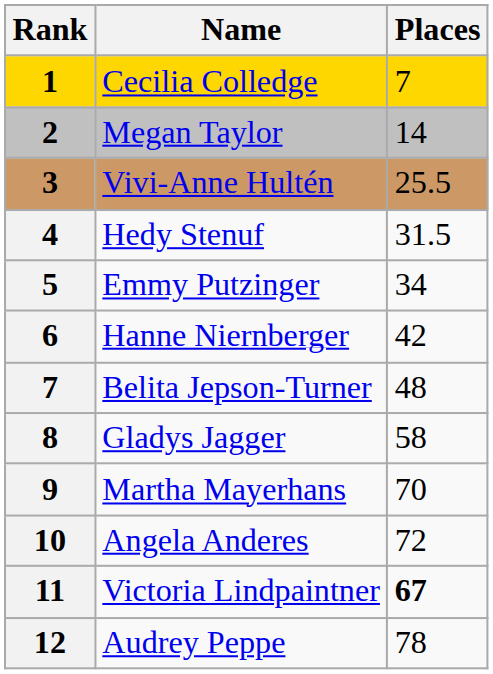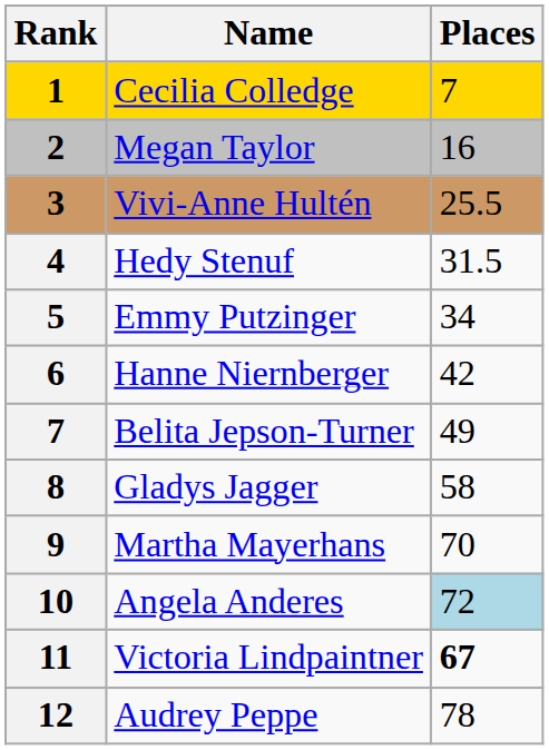Megan Taylor | Places: 14 -> 16
Belita Jepson-Turner | Places: 48 -> 49
Angela Anderes | Places: no background -> lightblue background
